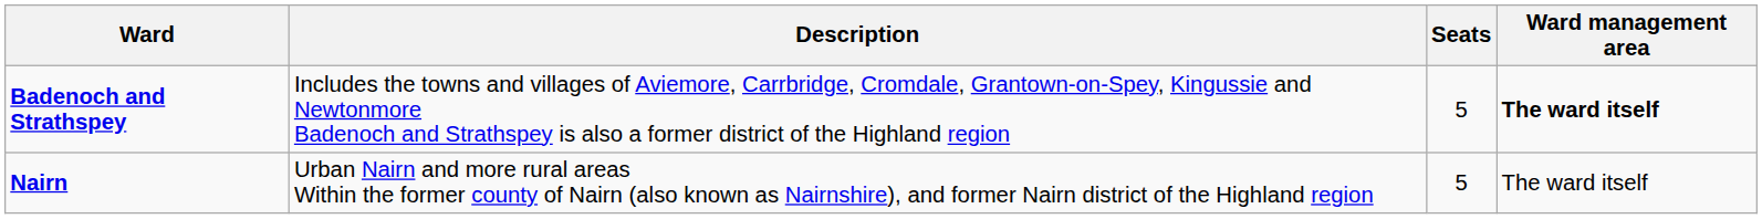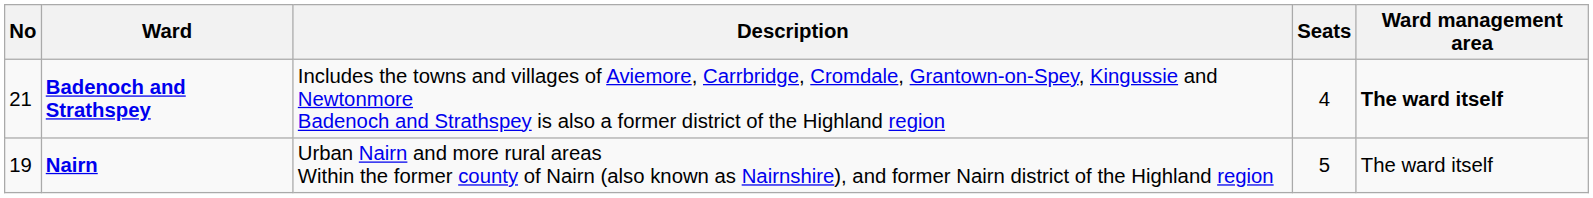+ column: No | 21 | 19
Badenoch and Strathspey | Seats: 5 -> 4
